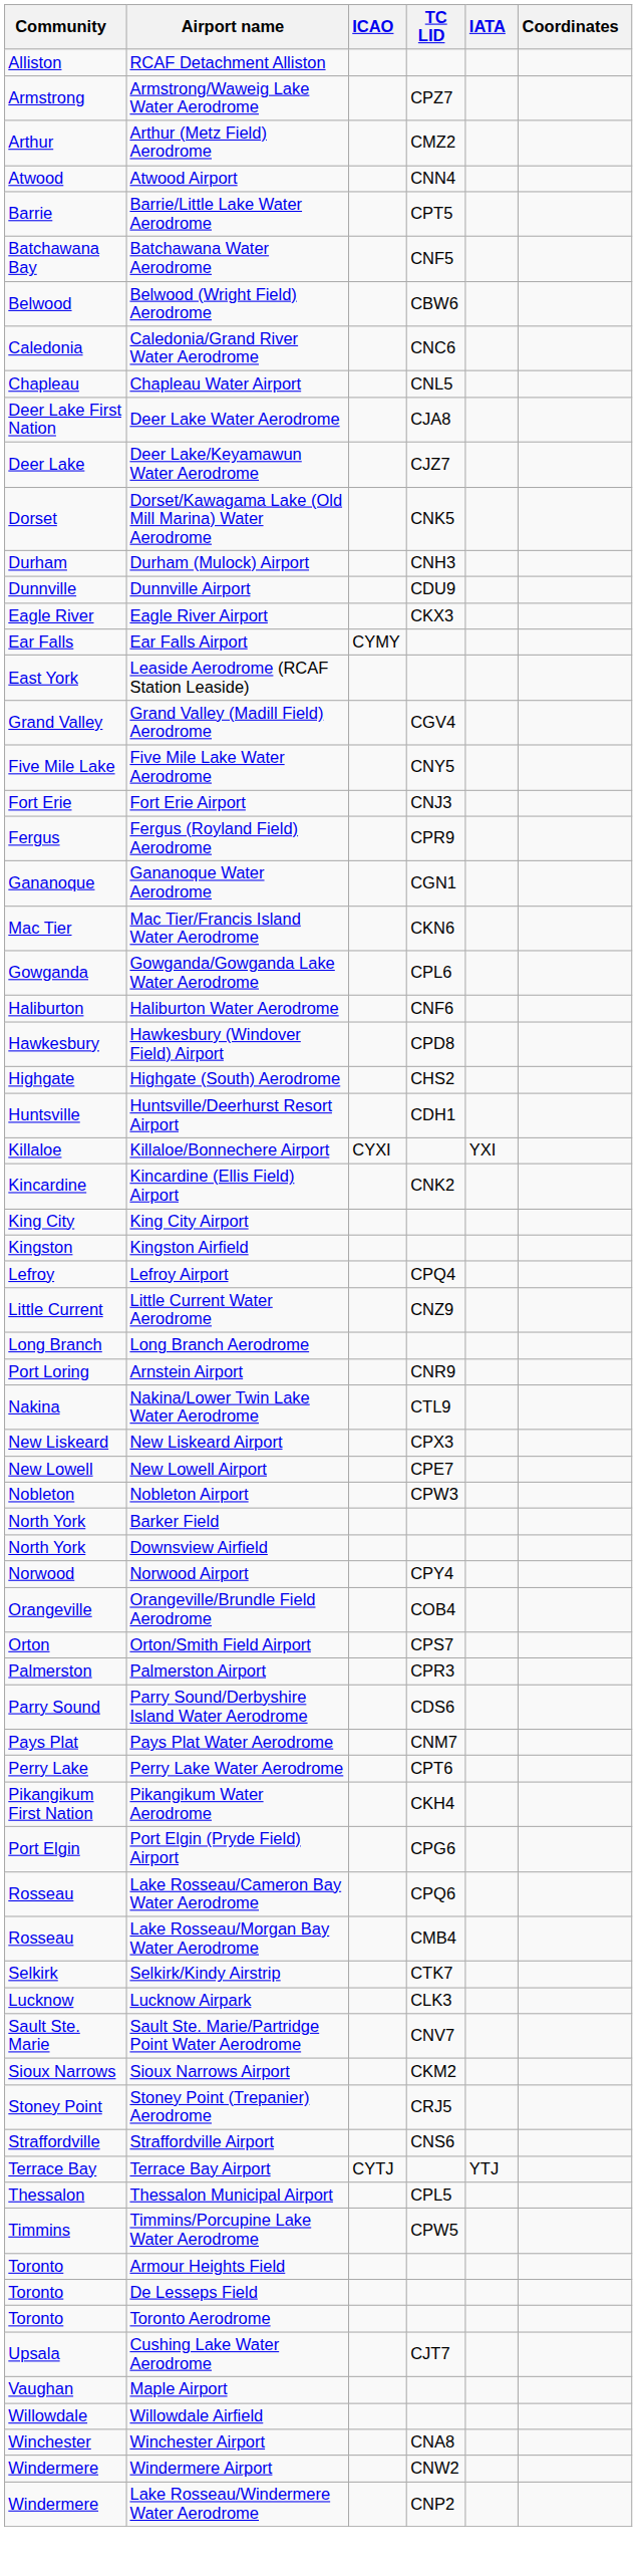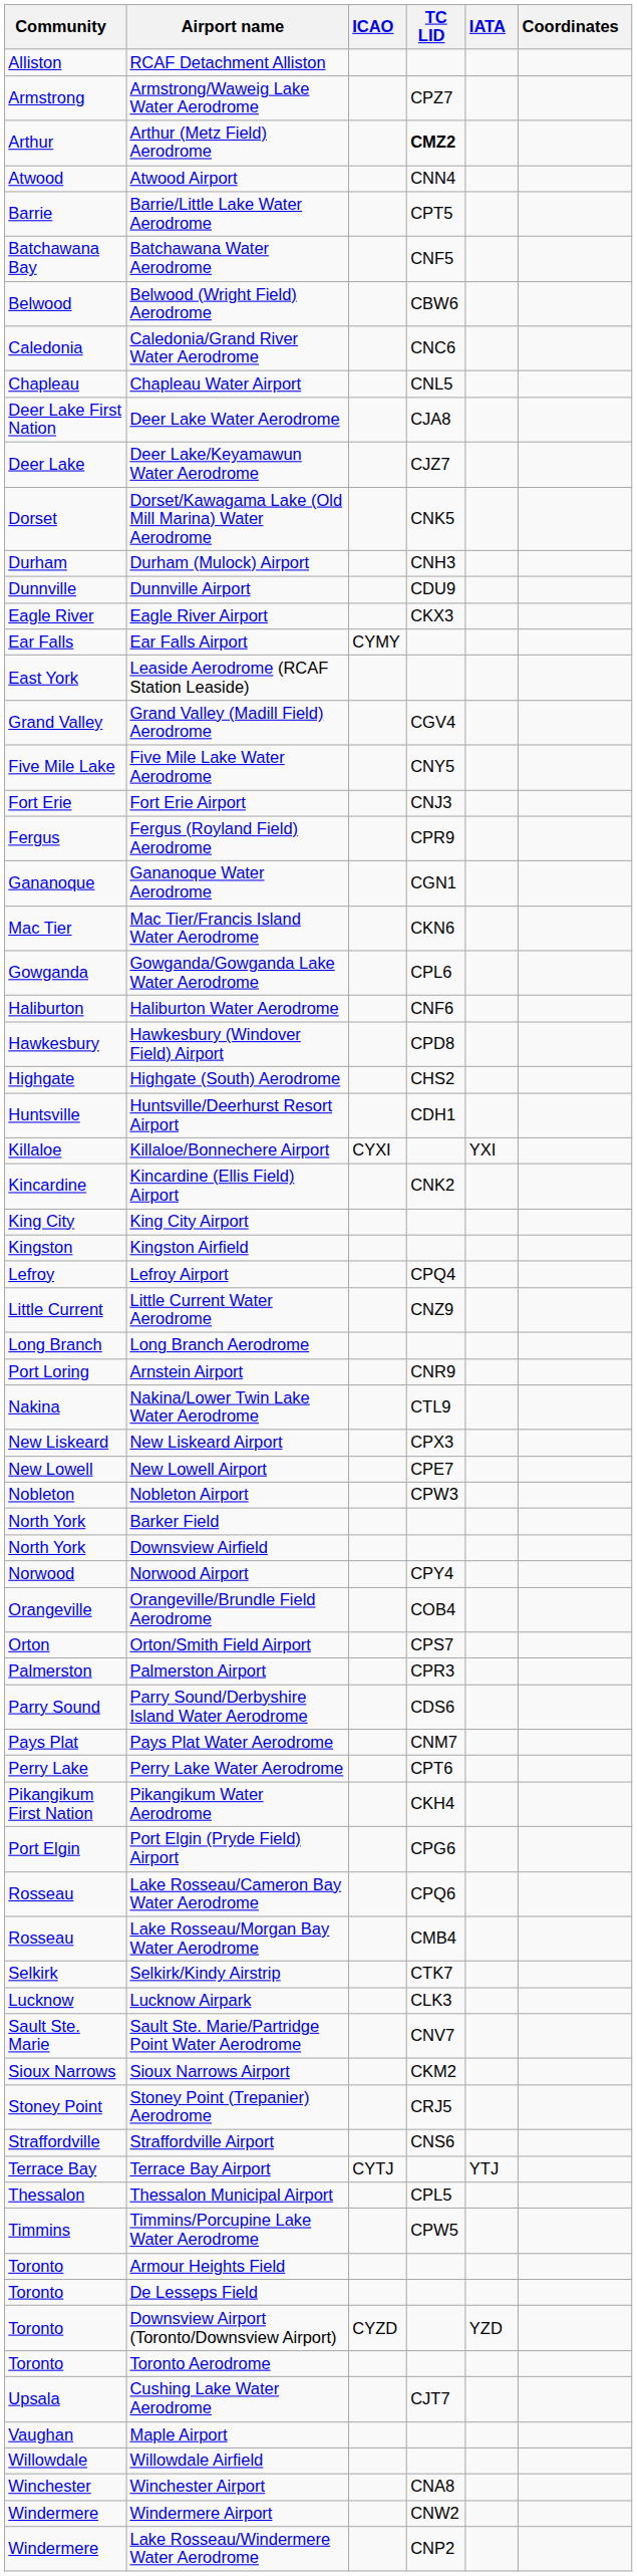Arthur (Metz Field) Aerodrome | TC LID: normal -> bold
+ row: Toronto | Downsview Airport (Toronto/Downsview Airport) | CYZD | YZD
